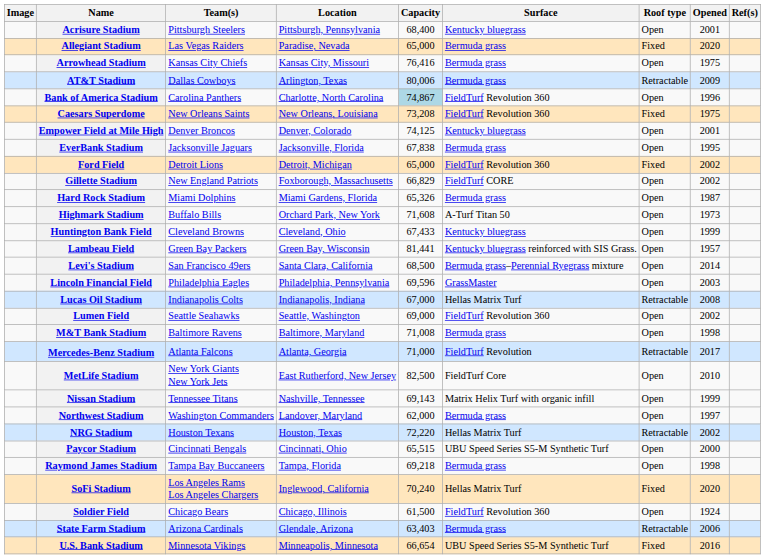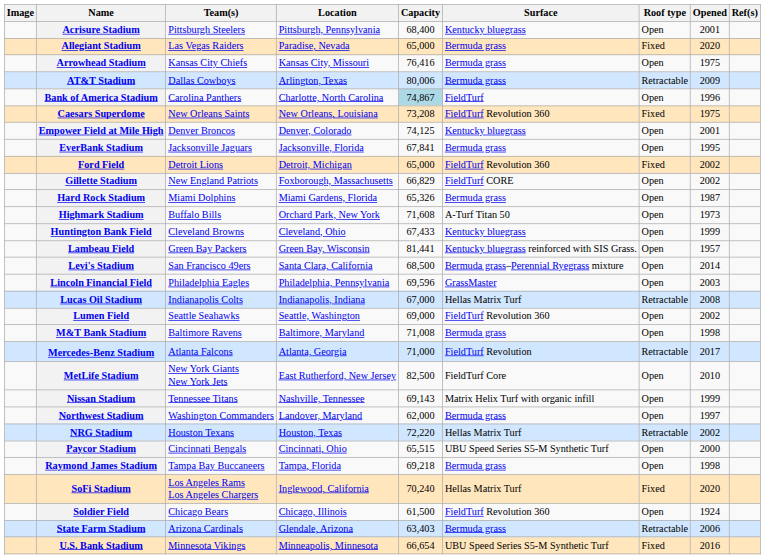Bank of America Stadium | Surface: FieldTurf Revolution 360 -> FieldTurf
EverBank Stadium | Capacity: 67,838 -> 67,841
